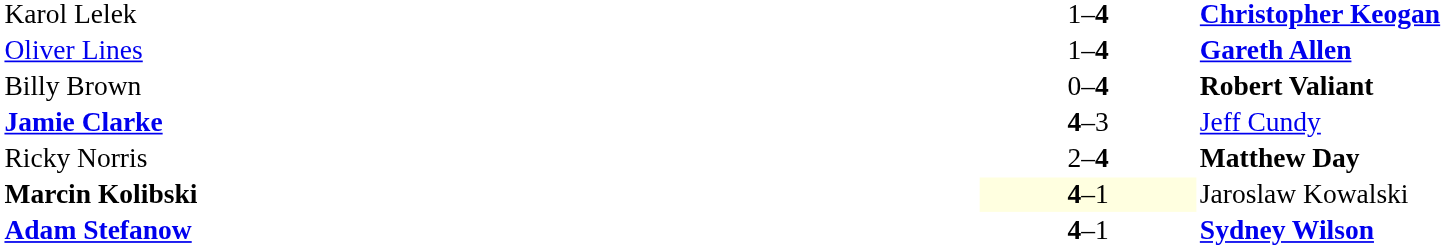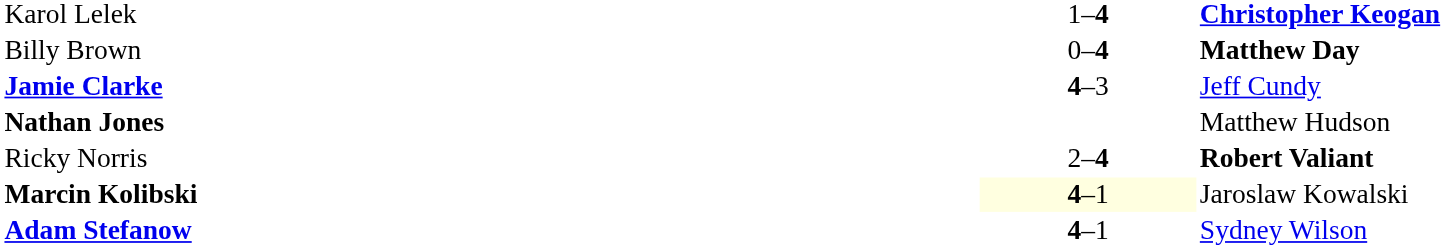- row: Oliver Lines | 1–4 | Gareth Allen
Billy Brown | column 3: Robert Valiant -> Matthew Day
+ row: Nathan Jones | Matthew Hudson
Ricky Norris | column 3: Matthew Day -> Robert Valiant
Adam Stefanow | column 3: bold -> normal
